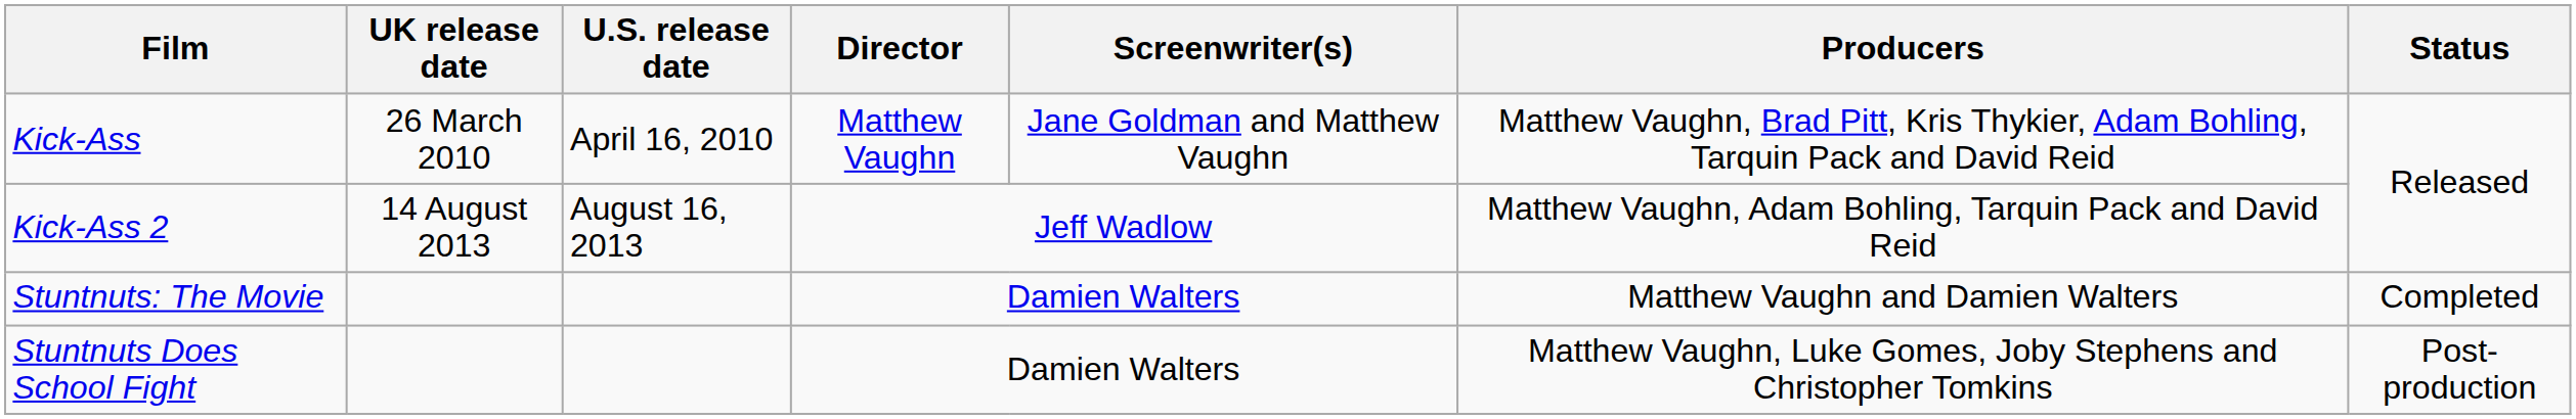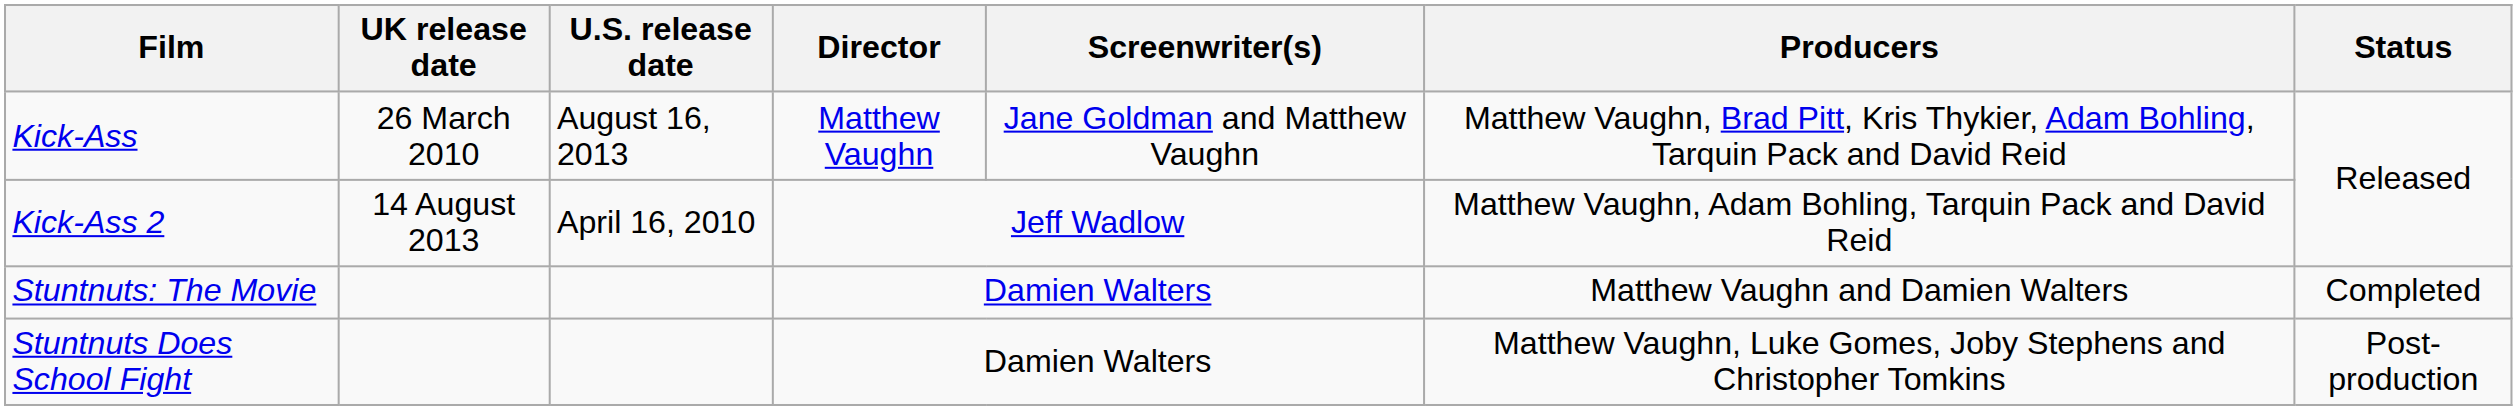Kick-Ass | U.S. release date: April 16, 2010 -> August 16, 2013
Kick-Ass 2 | U.S. release date: August 16, 2013 -> April 16, 2010
